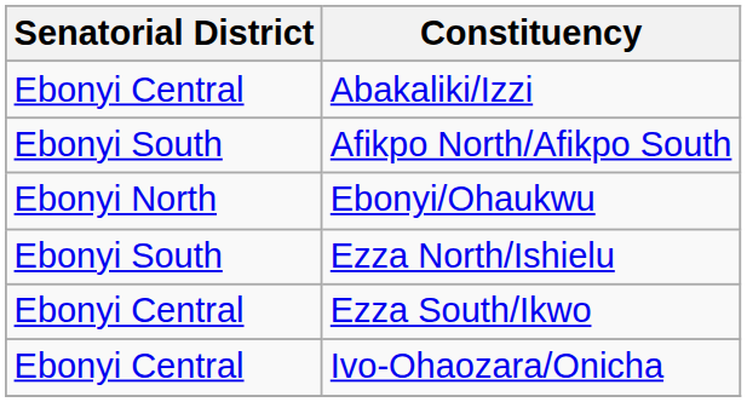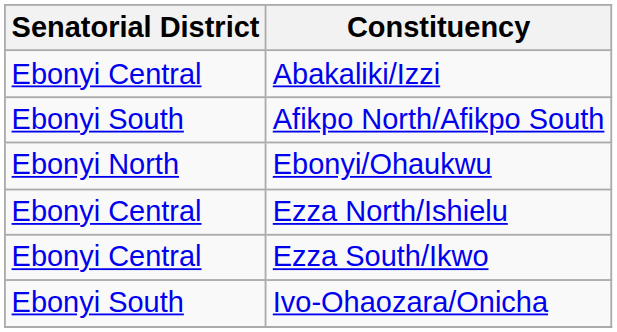Ezza North/Ishielu | Senatorial District: Ebonyi South -> Ebonyi Central
Ivo-Ohaozara/Onicha | Senatorial District: Ebonyi Central -> Ebonyi South
